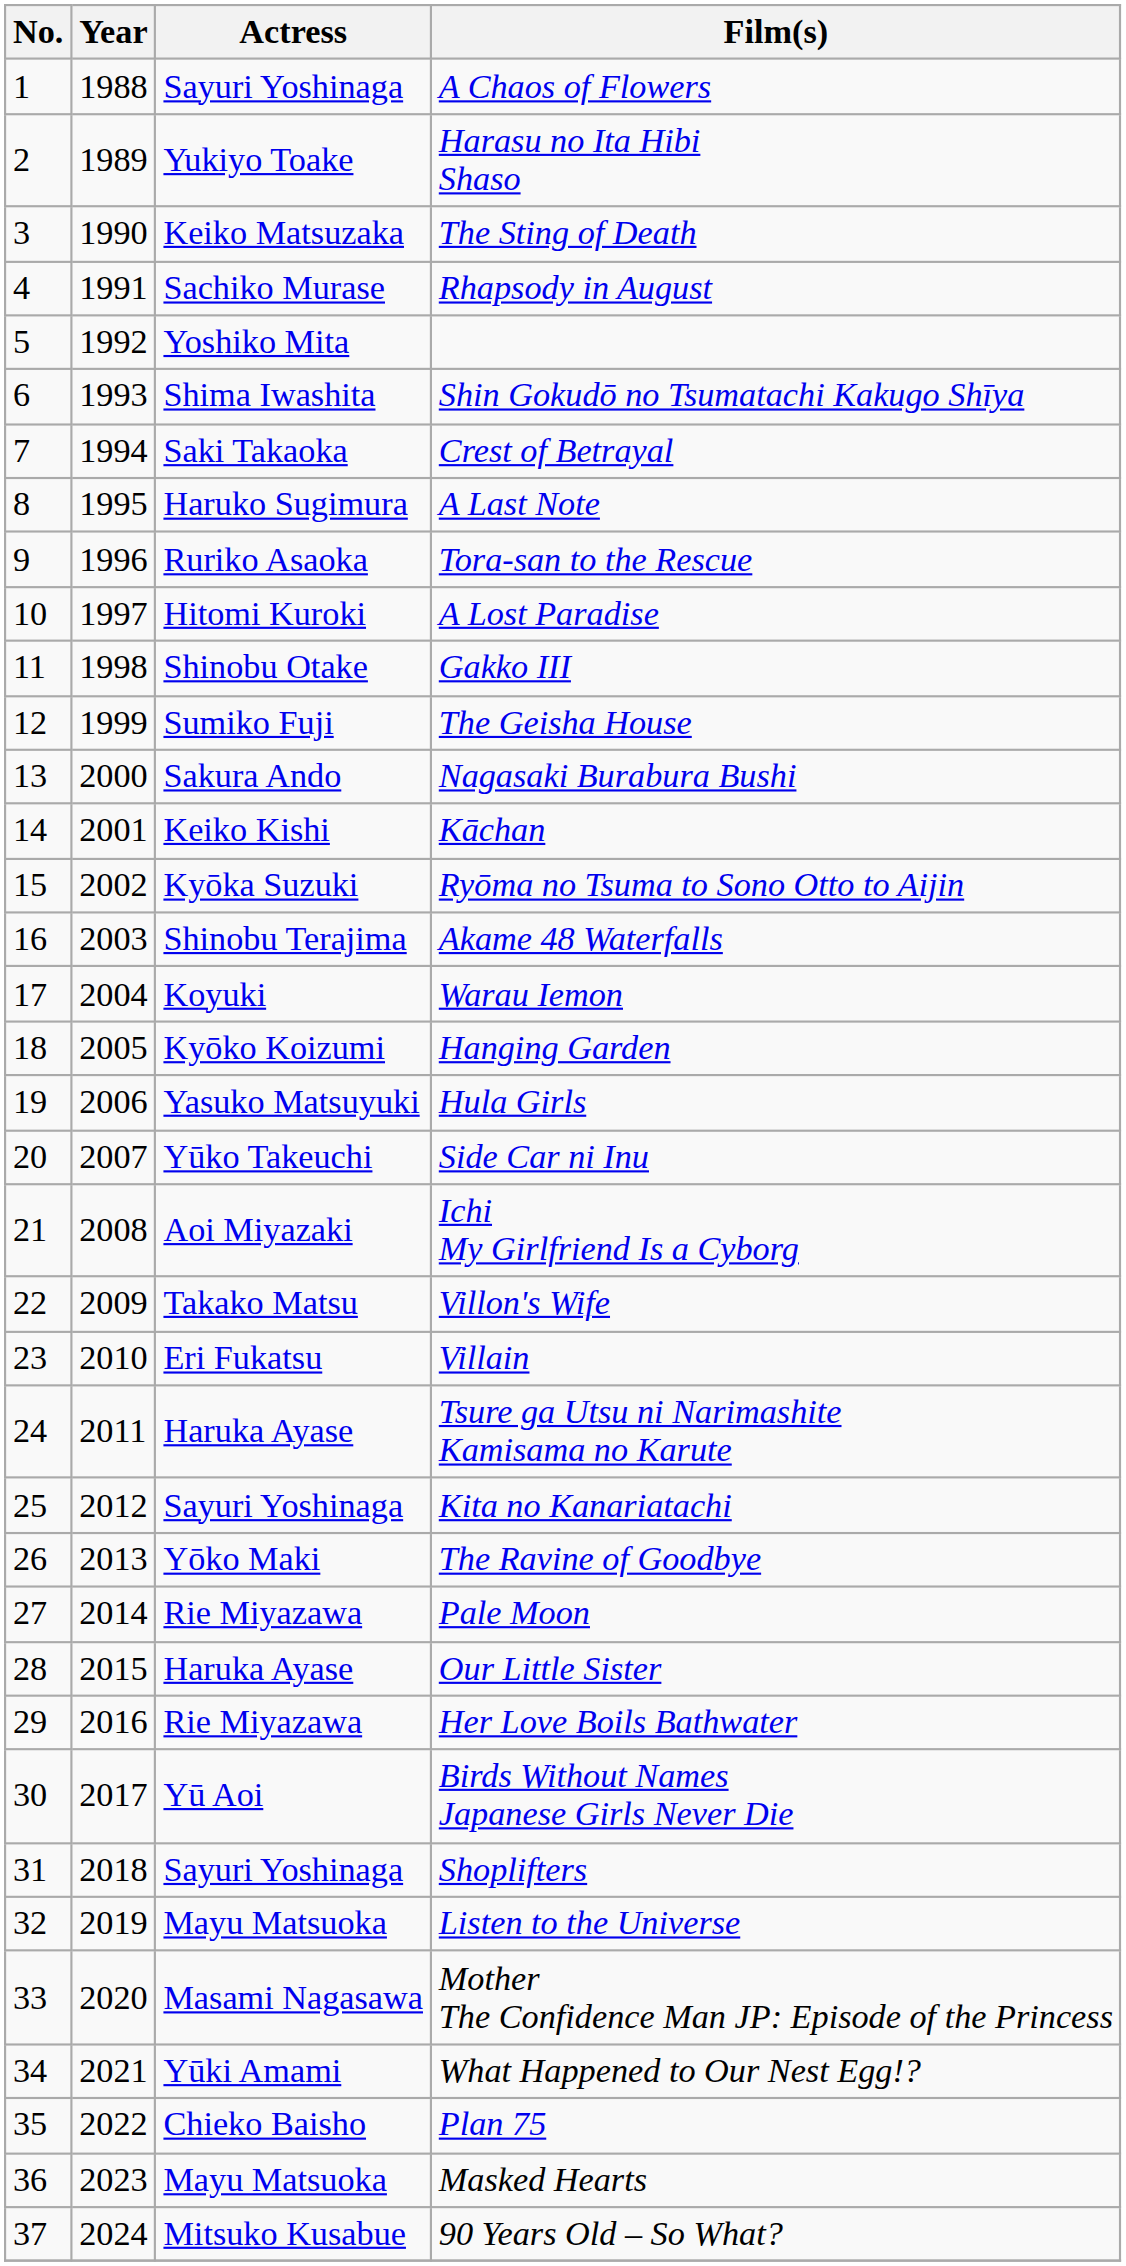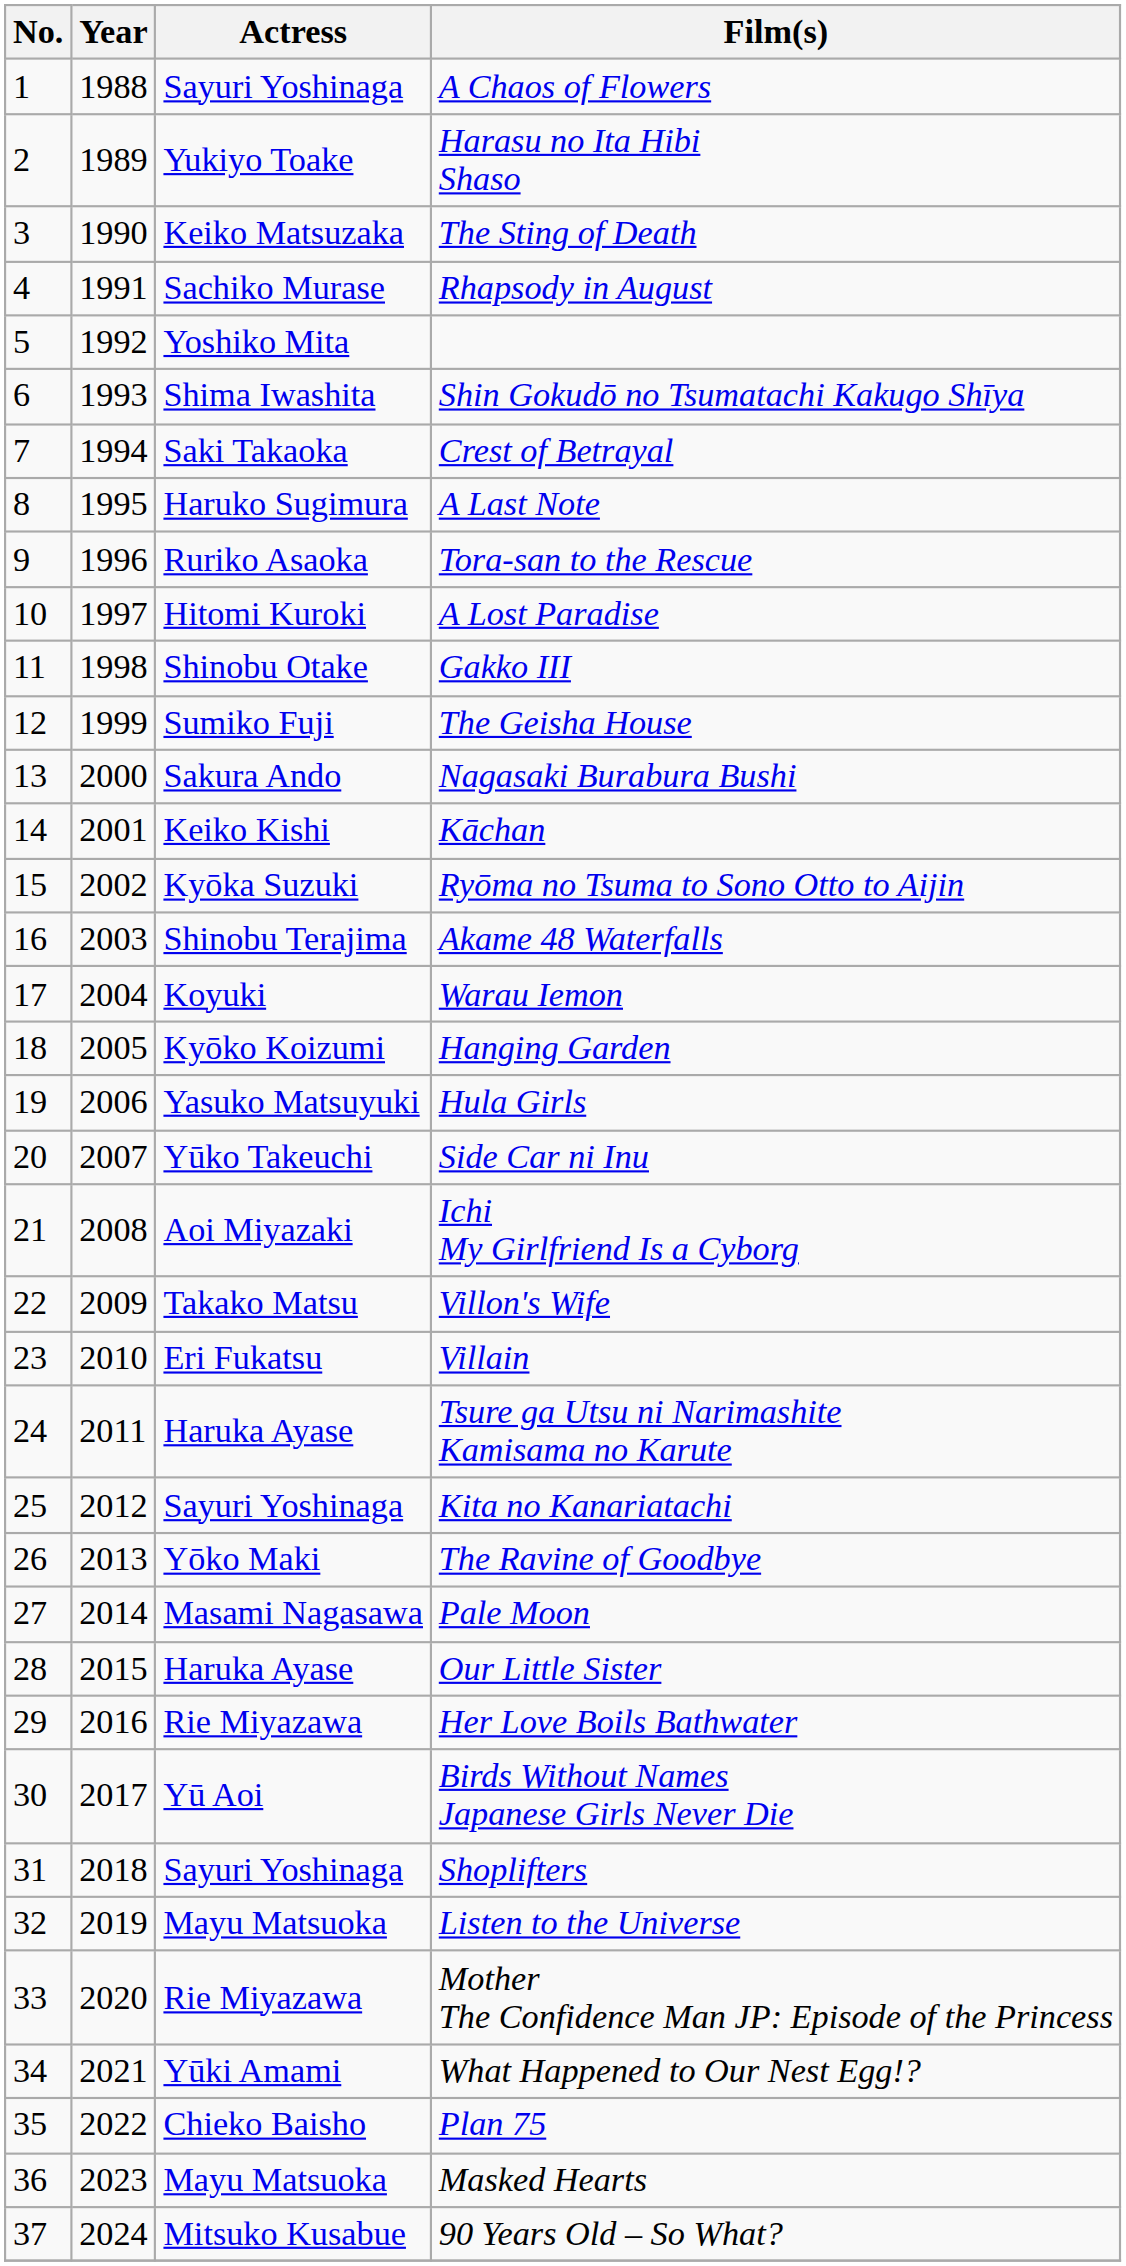Pale Moon | Actress: Rie Miyazawa -> Masami Nagasawa
Mother The Confidence Man JP: Episode of the Princess | Actress: Masami Nagasawa -> Rie Miyazawa
